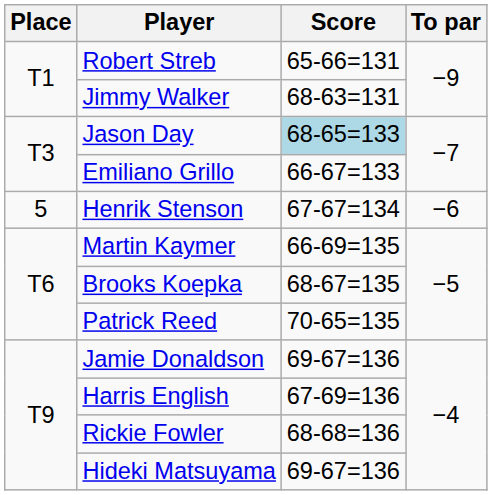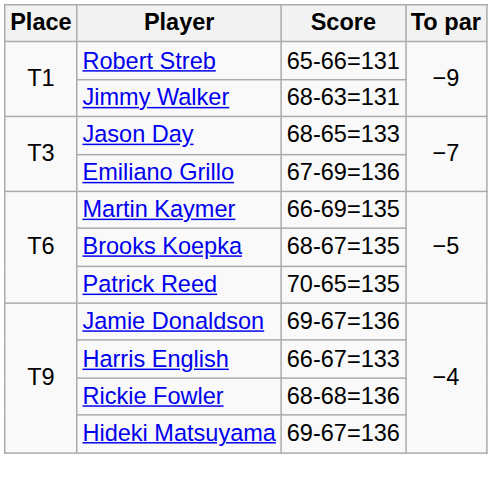Jason Day | Score: lightblue background -> no background
Emiliano Grillo | Score: 66-67=133 -> 67-69=136
- row: 5 | Henrik Stenson | 67-67=134 | −6
Harris English | Score: 67-69=136 -> 66-67=133
